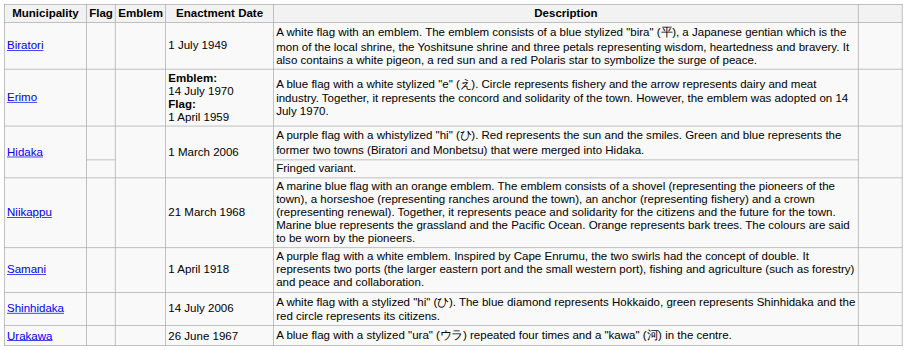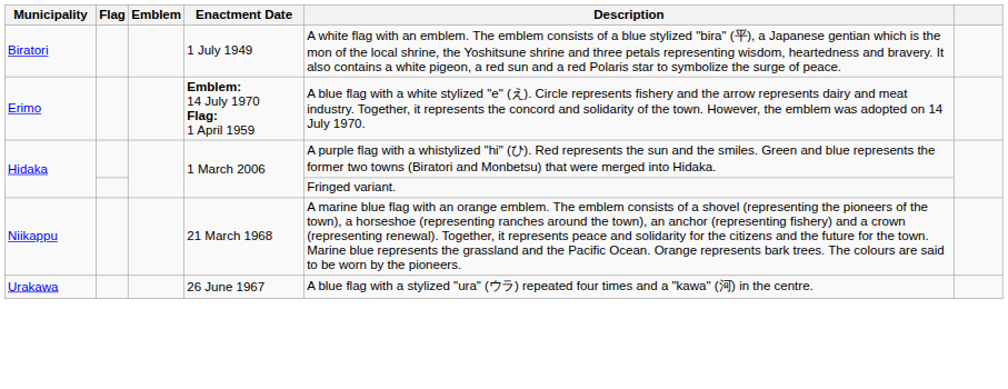- row: Samani | 1 April 1918 | A purple flag with a white emblem. Inspired by Cape Enrumu, the two swirls had the concept of double. It represents two ports (the larger eastern port and the small western port), fishing and agriculture (such as forestry) and peace and collaboration.
- row: Shinhidaka | 14 July 2006 | A white flag with a stylized "hi" (ひ). The blue diamond represents Hokkaido, green represents Shinhidaka and the red circle represents its citizens.
